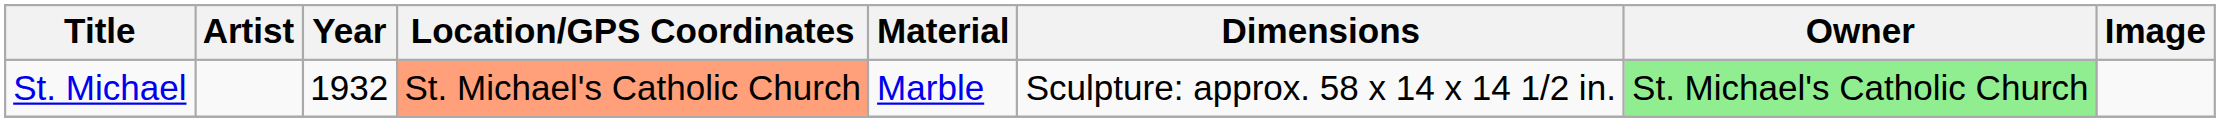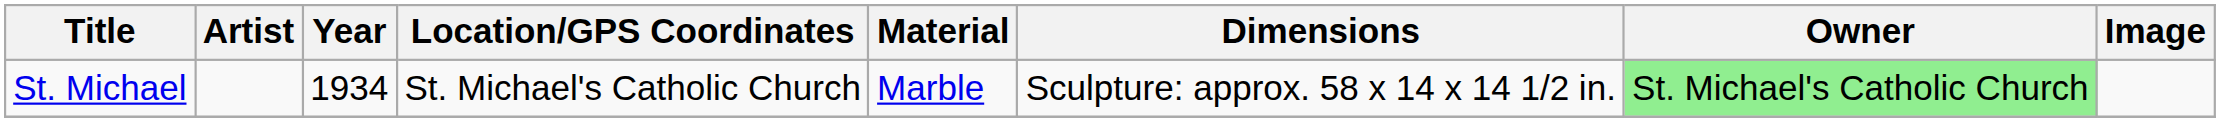St. Michael | Year: 1932 -> 1934
St. Michael | Location/GPS Coordinates: lightsalmon background -> no background
